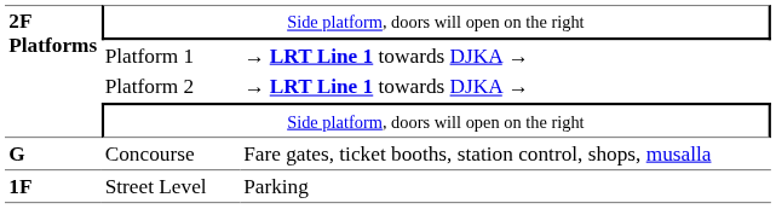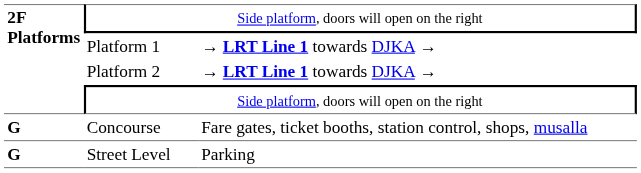Street Level | column 1: 1F -> G
